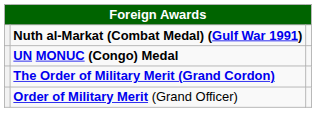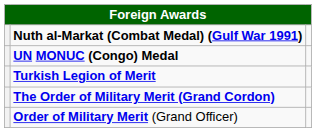+ row: Turkish Legion of Merit
